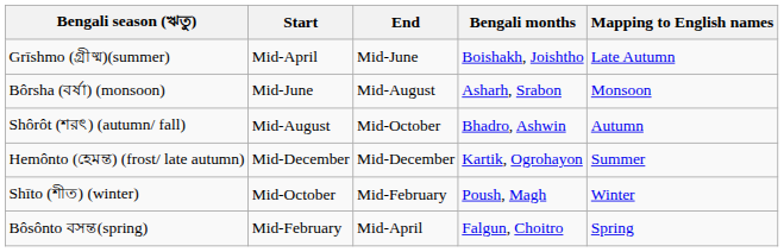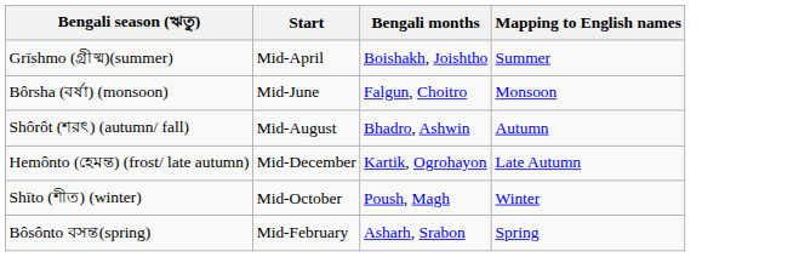- column: End | Mid-June | Mid-August | Mid-October | Mid-December | Mid-February | Mid-April
Grīshmo (গ্রীষ্ম)(summer) | Mapping to English names: Late Autumn -> Summer
Bôrsha (বর্ষা) (monsoon) | Bengali months: Asharh, Srabon -> Falgun, Choitro
Hemônto (হেমন্ত) (frost/ late autumn) | Mapping to English names: Summer -> Late Autumn
Bôsônto বসন্ত(spring) | Bengali months: Falgun, Choitro -> Asharh, Srabon
